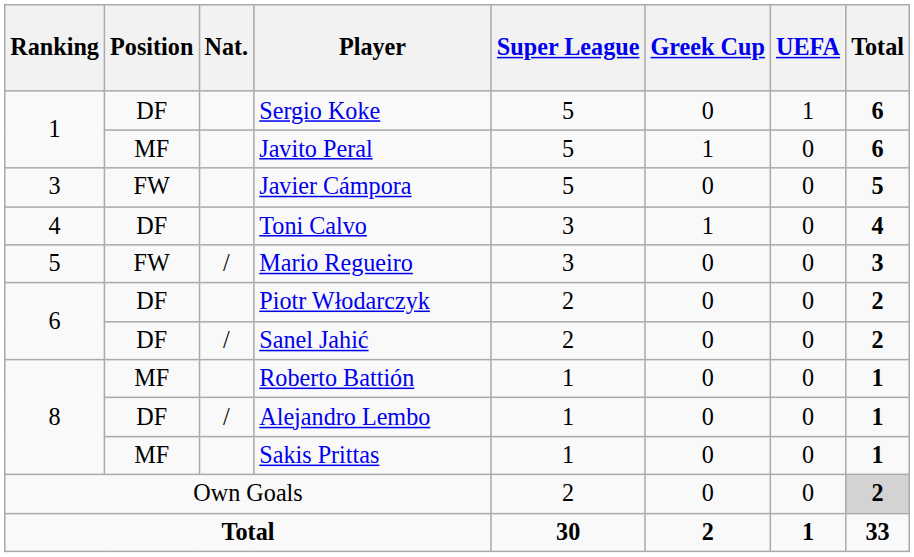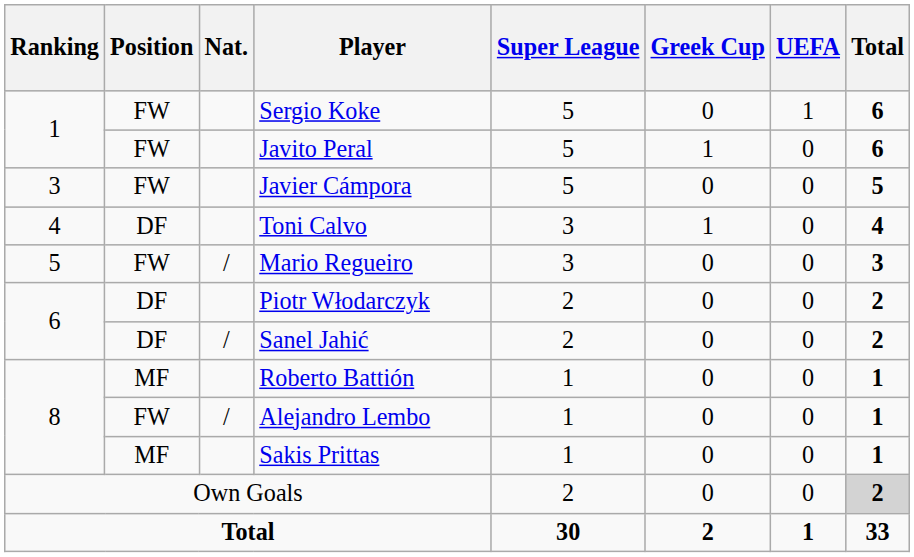Sergio Koke | Position: DF -> FW
Javito Peral | Position: MF -> FW
Alejandro Lembo | Position: DF -> FW
